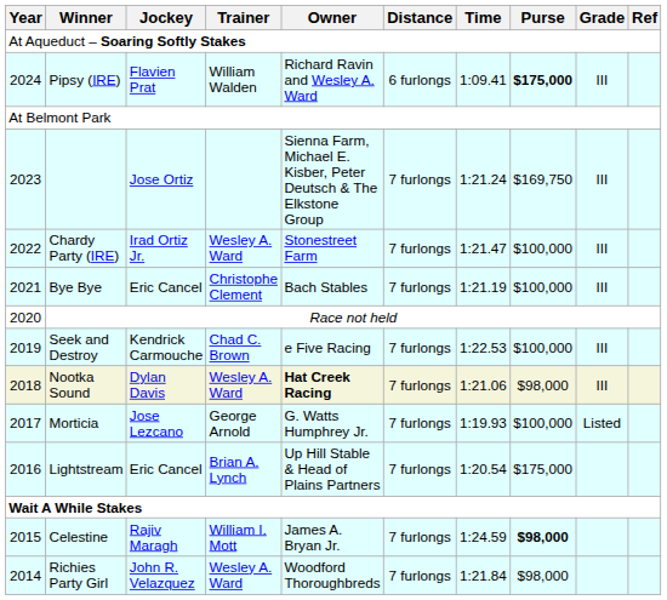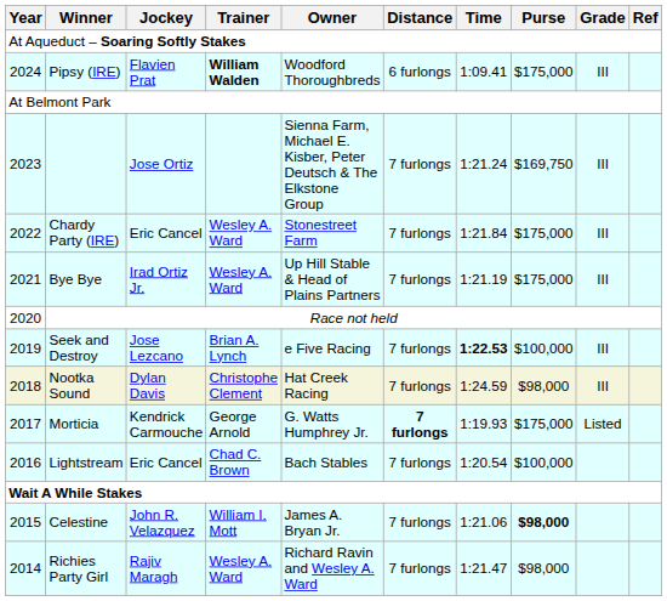Pipsy (IRE) | Trainer: normal -> bold
Pipsy (IRE) | Owner: Richard Ravin and Wesley A. Ward -> Woodford Thoroughbreds
Pipsy (IRE) | Purse: bold -> normal
Chardy Party (IRE) | Jockey: Irad Ortiz Jr. -> Eric Cancel
Chardy Party (IRE) | Time: 1:21.47 -> 1:21.84
Chardy Party (IRE) | Purse: $100,000 -> $175,000
Bye Bye | Jockey: Eric Cancel -> Irad Ortiz Jr.
Bye Bye | Trainer: Christophe Clement -> Wesley A. Ward
Bye Bye | Owner: Bach Stables -> Up Hill Stable & Head of Plains Partners
Bye Bye | Purse: $100,000 -> $175,000
Seek and Destroy | Jockey: Kendrick Carmouche -> Jose Lezcano
Seek and Destroy | Trainer: Chad C. Brown -> Brian A. Lynch
Seek and Destroy | Time: normal -> bold
Nootka Sound | Trainer: Wesley A. Ward -> Christophe Clement
Nootka Sound | Owner: bold -> normal
Nootka Sound | Time: 1:21.06 -> 1:24.59
Morticia | Jockey: Jose Lezcano -> Kendrick Carmouche
Morticia | Distance: normal -> bold
Morticia | Purse: $100,000 -> $175,000
Lightstream | Trainer: Brian A. Lynch -> Chad C. Brown
Lightstream | Owner: Up Hill Stable & Head of Plains Partners -> Bach Stables
Lightstream | Purse: $175,000 -> $100,000
Celestine | Jockey: Rajiv Maragh -> John R. Velazquez
Celestine | Time: 1:24.59 -> 1:21.06
Richies Party Girl | Jockey: John R. Velazquez -> Rajiv Maragh
Richies Party Girl | Owner: Woodford Thoroughbreds -> Richard Ravin and Wesley A. Ward
Richies Party Girl | Time: 1:21.84 -> 1:21.47
